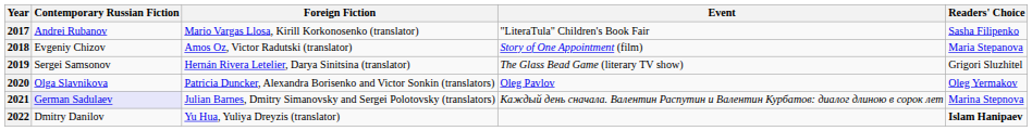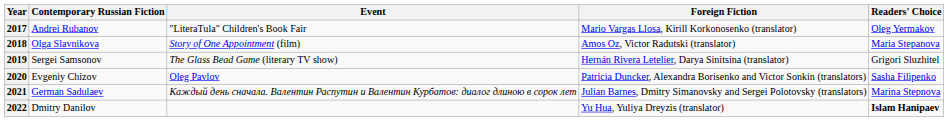columns swapped: Foreign Fiction <-> Event
2017 | Readers' Choice: Sasha Filipenko -> Oleg Yermakov
2018 | Contemporary Russian Fiction: Evgeniy Chizov -> Olga Slavnikova
2020 | Contemporary Russian Fiction: Olga Slavnikova -> Evgeniy Chizov
2020 | Readers' Choice: Oleg Yermakov -> Sasha Filipenko
2021 | Contemporary Russian Fiction: lavender background -> no background
